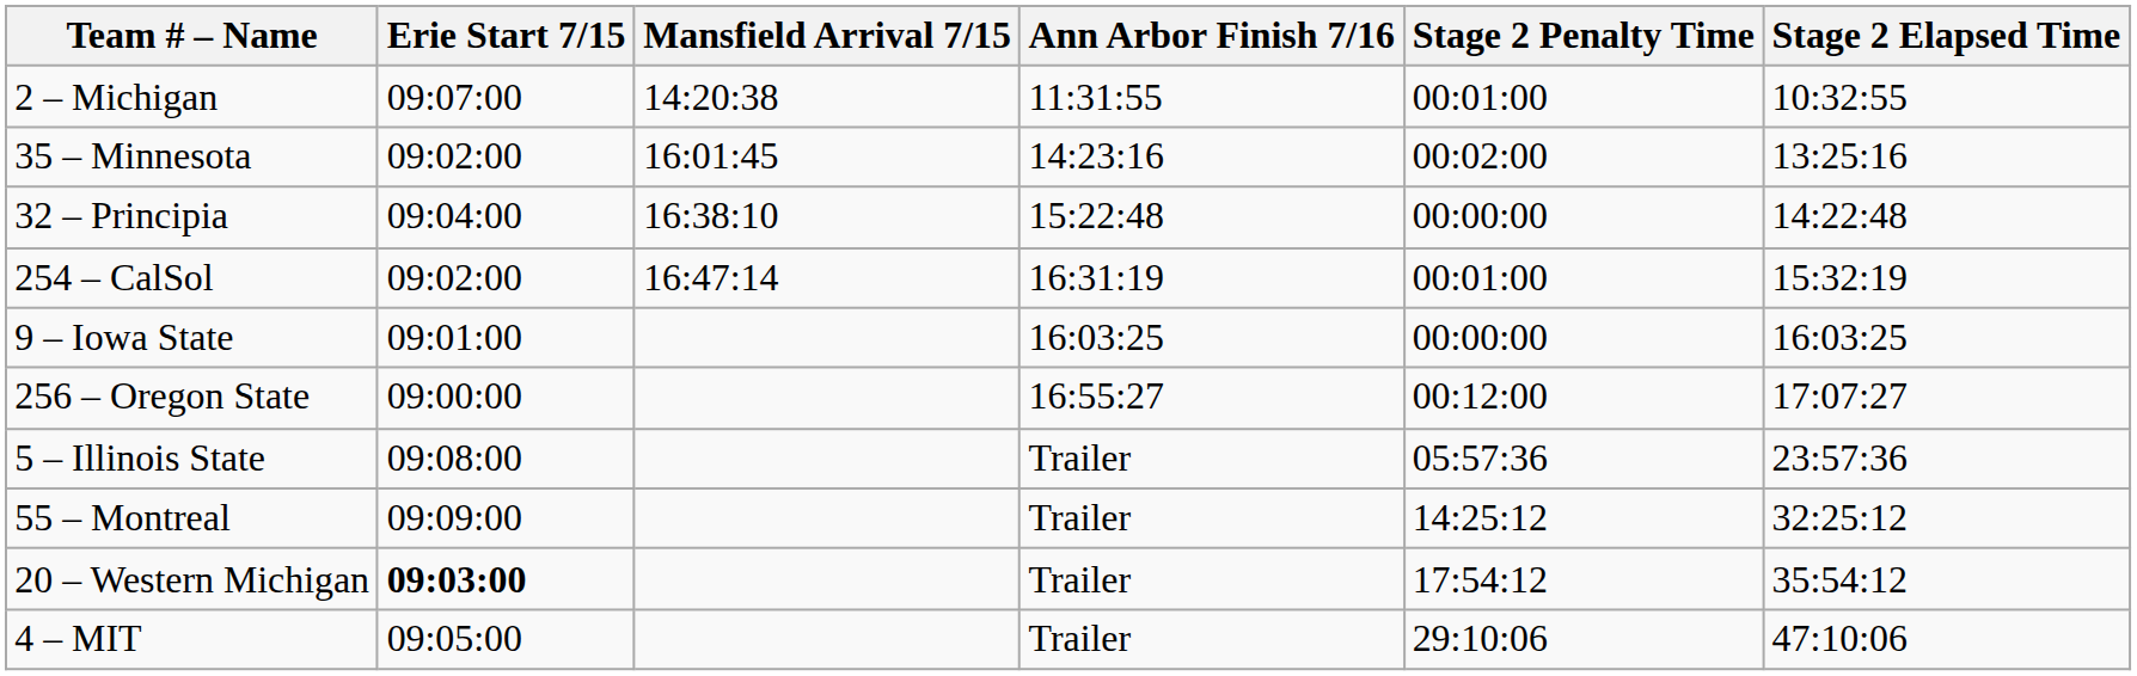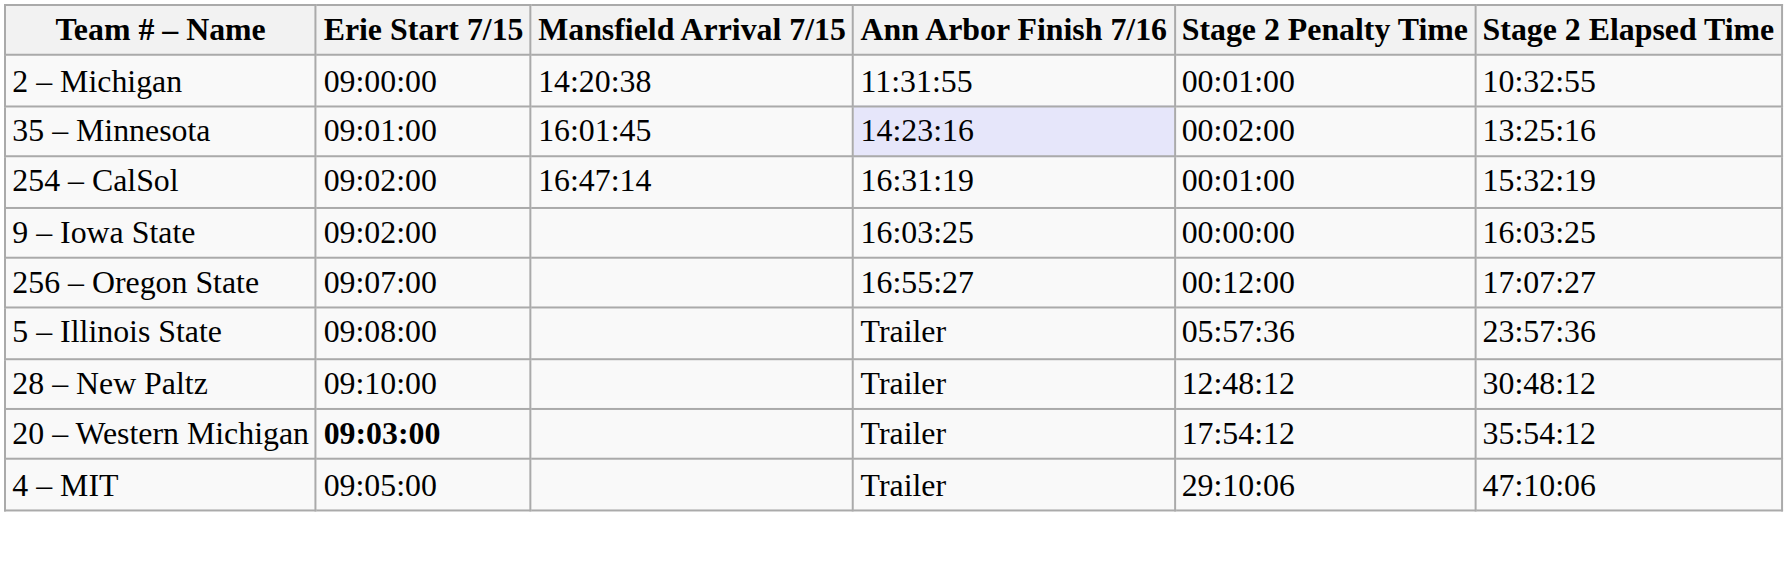2 – Michigan | Erie Start 7/15: 09:07:00 -> 09:00:00
35 – Minnesota | Erie Start 7/15: 09:02:00 -> 09:01:00
35 – Minnesota | Ann Arbor Finish 7/16: no background -> lavender background
- row: 32 – Principia | 09:04:00 | 16:38:10 | 15:22:48 | 00:00:00 | 14:22:48
9 – Iowa State | Erie Start 7/15: 09:01:00 -> 09:02:00
256 – Oregon State | Erie Start 7/15: 09:00:00 -> 09:07:00
+ row: 28 – New Paltz | 09:10:00 | Trailer | 12:48:12 | 30:48:12
- row: 55 – Montreal | 09:09:00 | Trailer | 14:25:12 | 32:25:12
